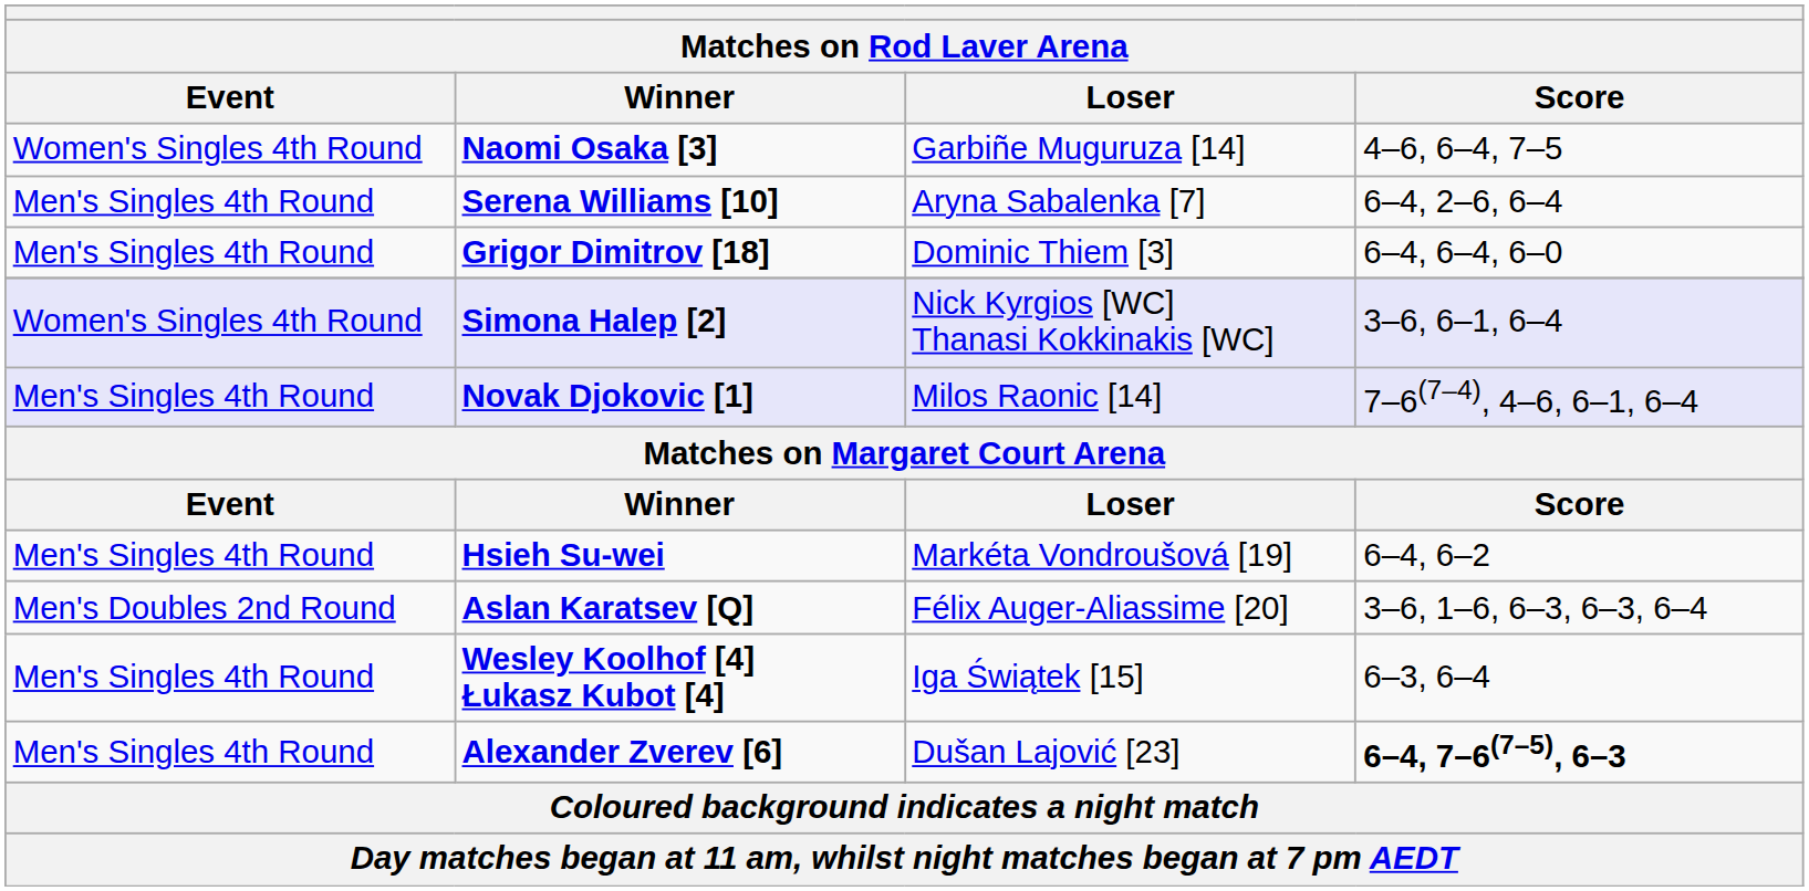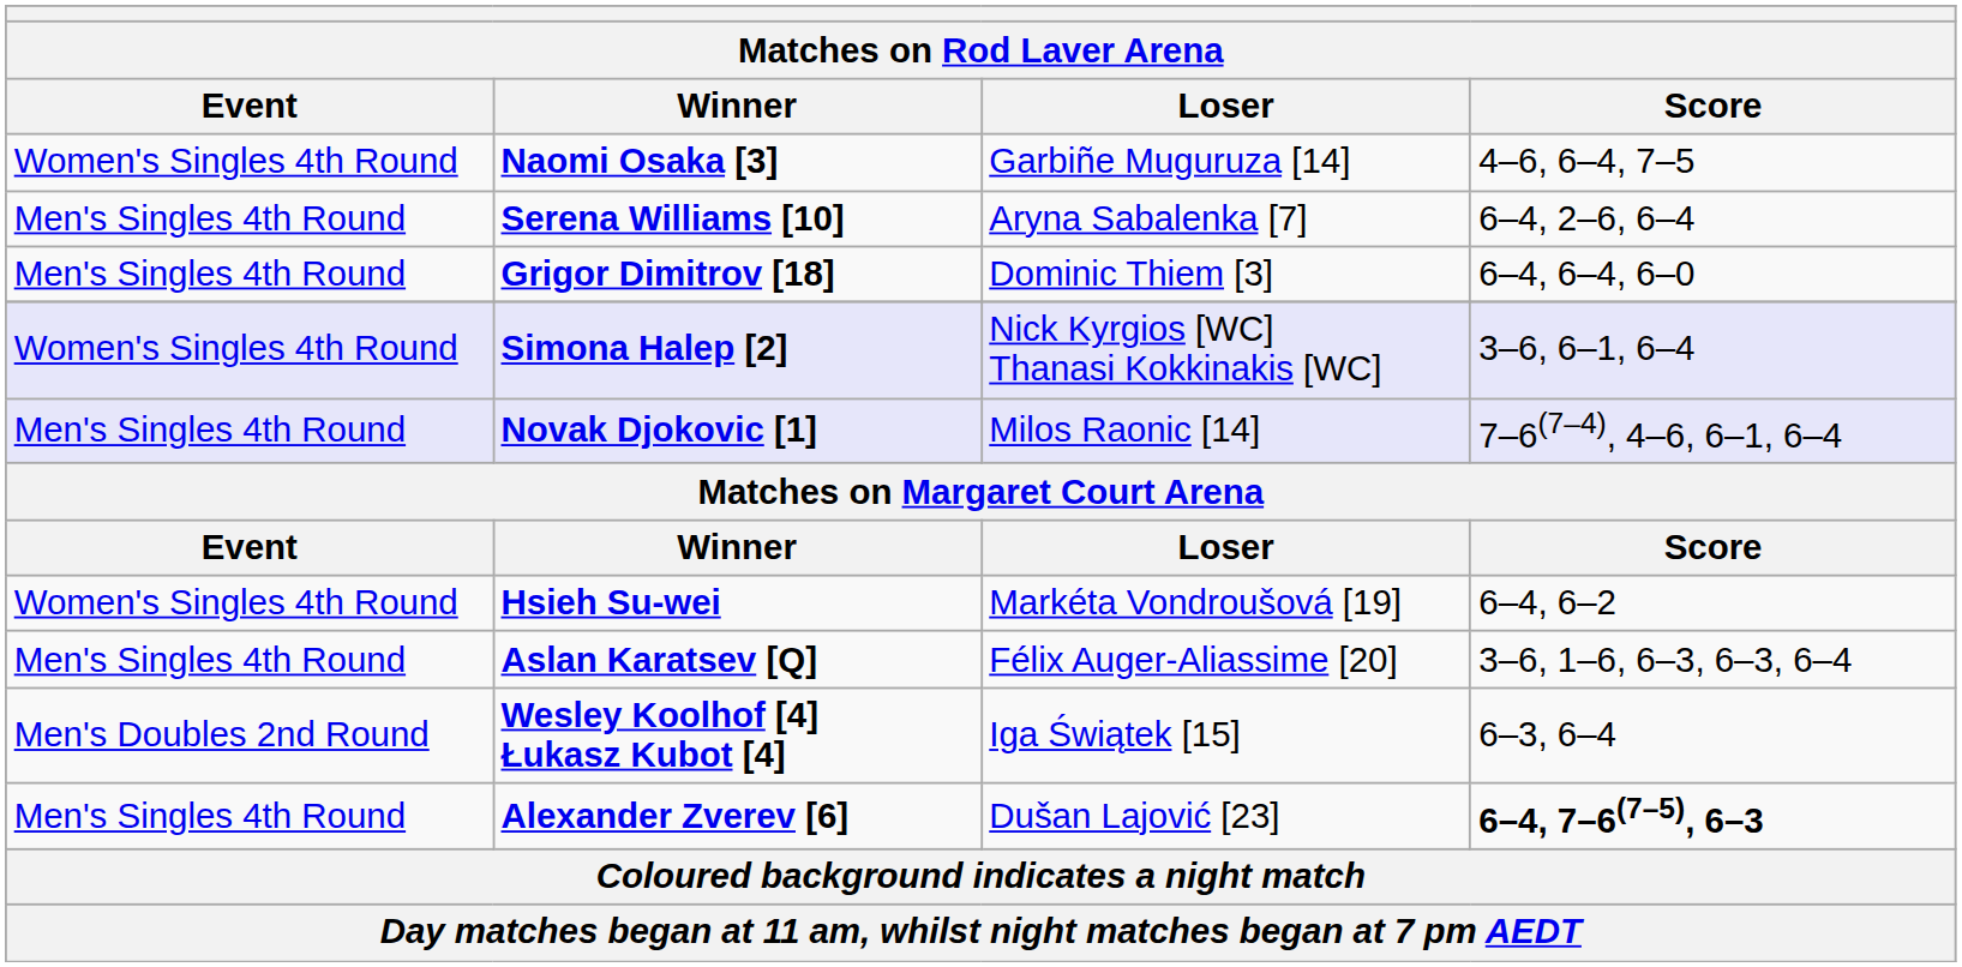Hsieh Su-wei | Event: Men's Singles 4th Round -> Women's Singles 4th Round
Aslan Karatsev [Q] | Event: Men's Doubles 2nd Round -> Men's Singles 4th Round
Wesley Koolhof [4] Łukasz Kubot [4] | Event: Men's Singles 4th Round -> Men's Doubles 2nd Round
